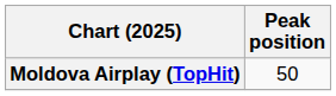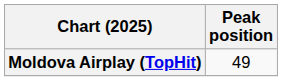Moldova Airplay (TopHit) | Peak position: 50 -> 49
